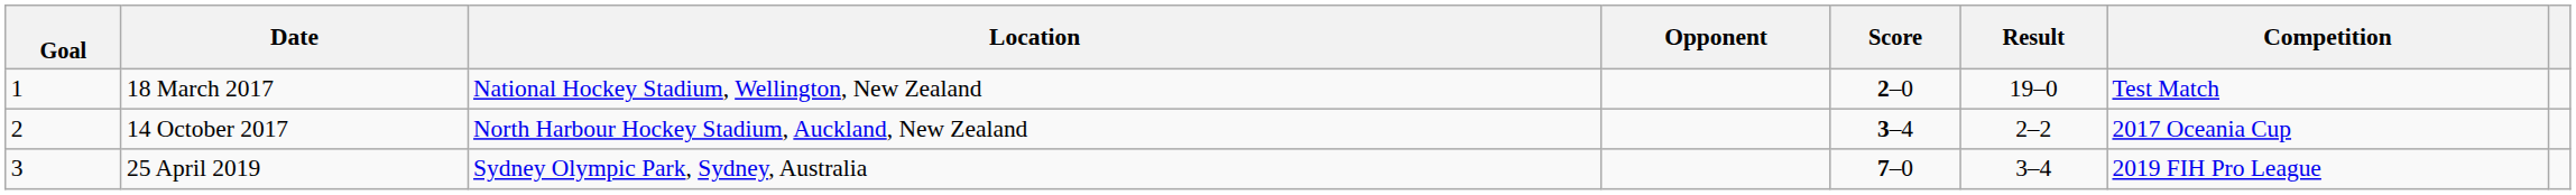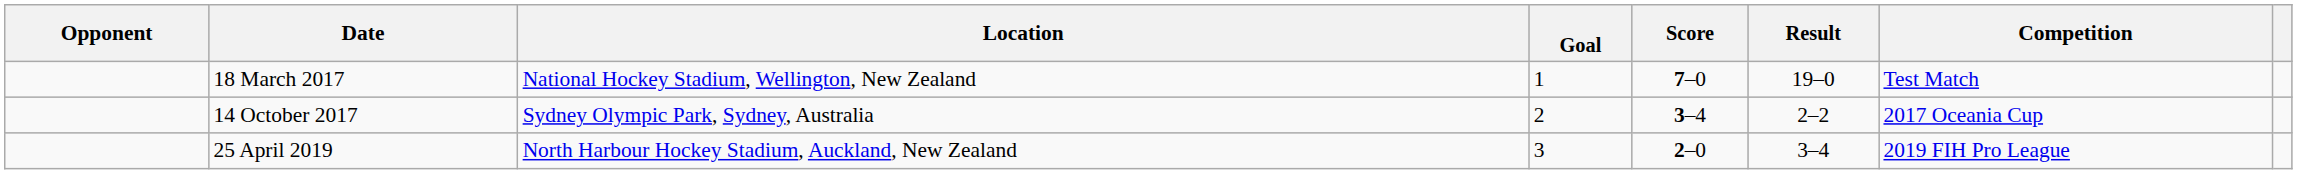columns swapped: Goal <-> Opponent
18 March 2017 | Score: 2–0 -> 7–0
14 October 2017 | Location: North Harbour Hockey Stadium, Auckland, New Zealand -> Sydney Olympic Park, Sydney, Australia
25 April 2019 | Location: Sydney Olympic Park, Sydney, Australia -> North Harbour Hockey Stadium, Auckland, New Zealand
25 April 2019 | Score: 7–0 -> 2–0
